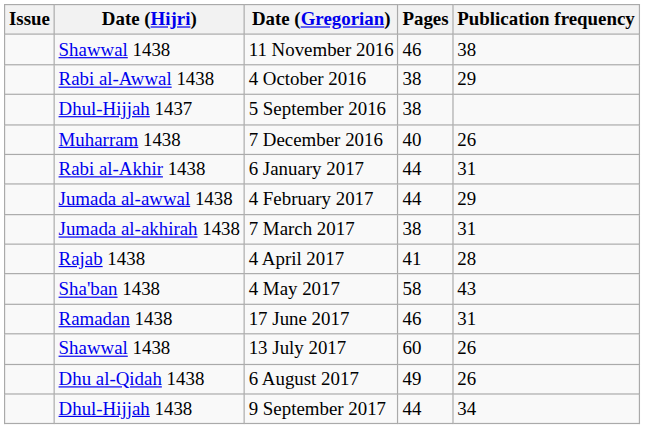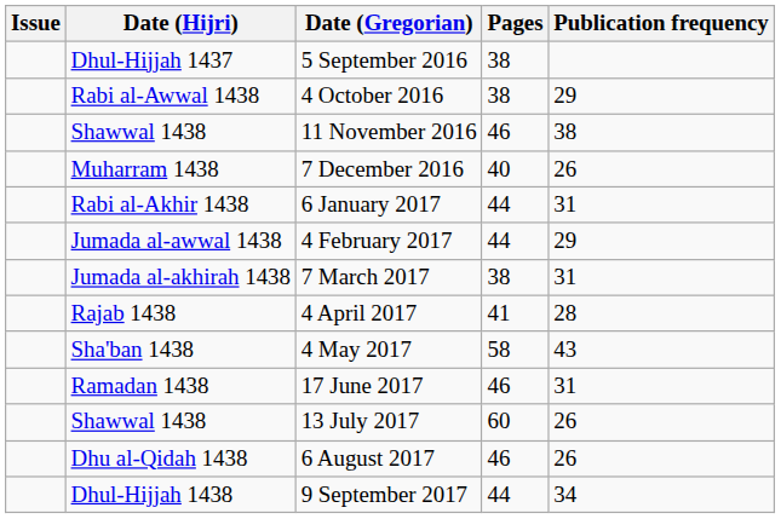rows swapped: 5 September 2016 <-> 11 November 2016
6 August 2017 | Pages: 49 -> 46
